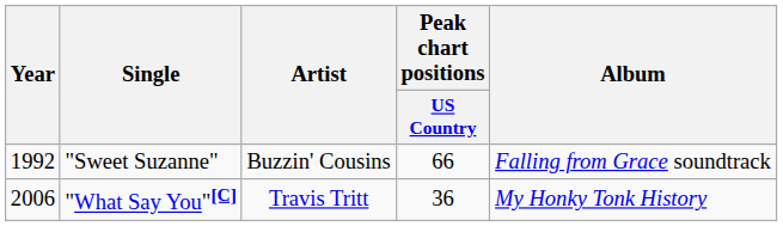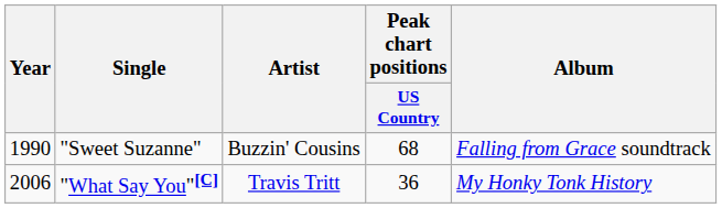"Sweet Suzanne" | Year: 1992 -> 1990
"Sweet Suzanne" | Peak chart positions / US Country: 66 -> 68
